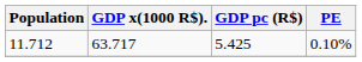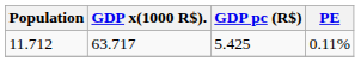11.712 | PE: 0.10% -> 0.11%
